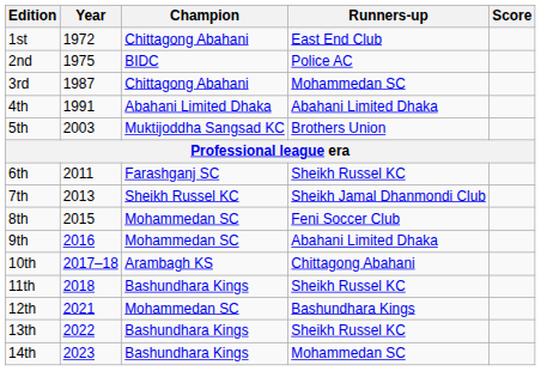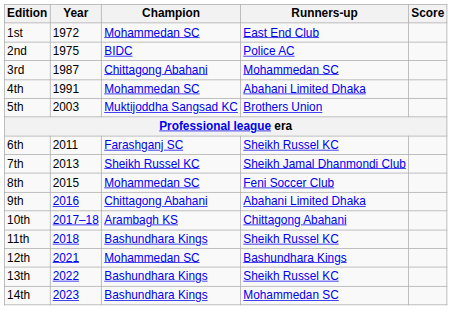1st | Champion: Chittagong Abahani -> Mohammedan SC
4th | Champion: Abahani Limited Dhaka -> Mohammedan SC
9th | Champion: Mohammedan SC -> Chittagong Abahani
